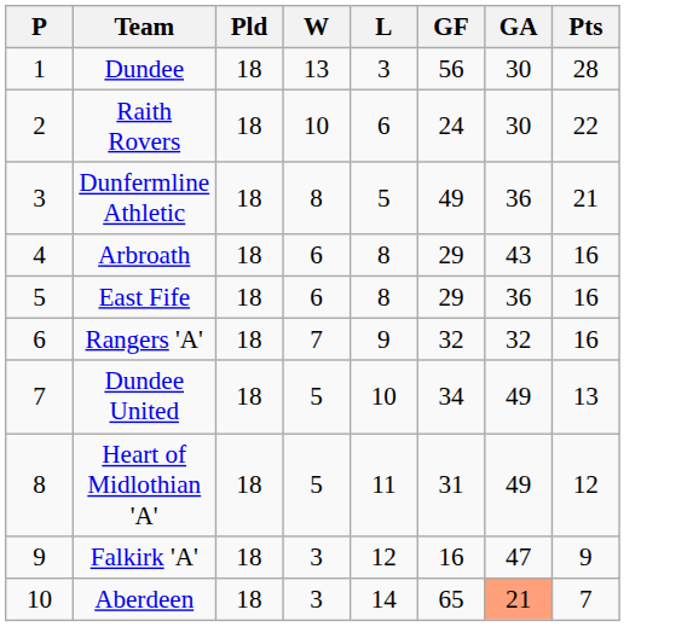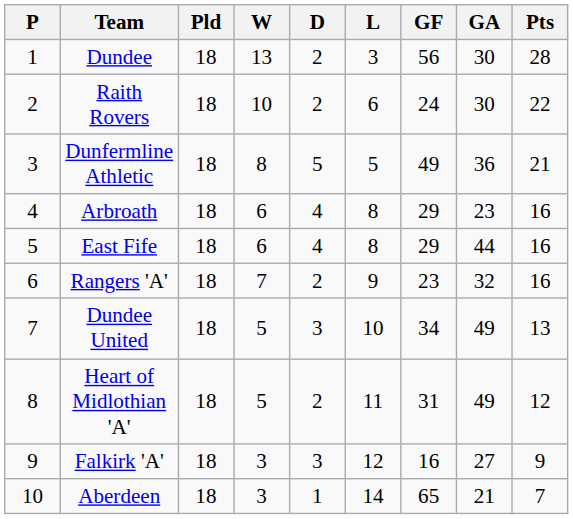+ column: D | 2 | 2 | 5 | 4 | 4 | 2 | 3 | 2 | 3 | 1
Arbroath | GA: 43 -> 23
East Fife | GA: 36 -> 44
Rangers 'A' | GF: 32 -> 23
Falkirk 'A' | GA: 47 -> 27
Aberdeen | GA: lightsalmon background -> no background
